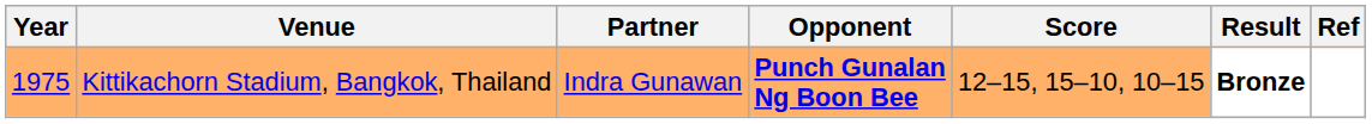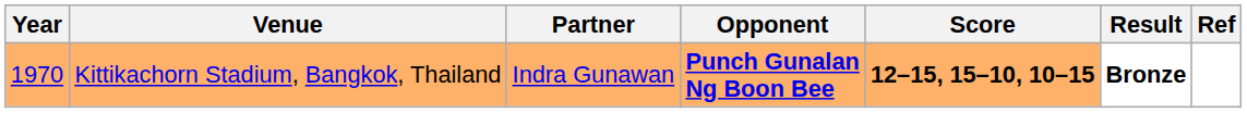Kittikachorn Stadium, Bangkok, Thailand | Year: 1975 -> 1970
Kittikachorn Stadium, Bangkok, Thailand | Score: normal -> bold
